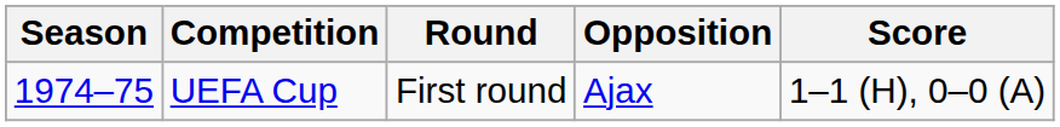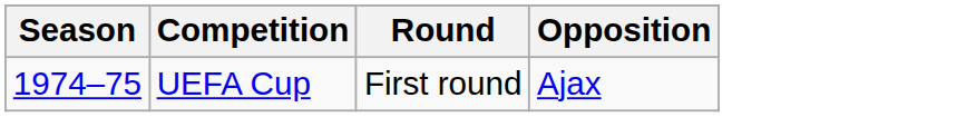- column: Score | 1–1 (H), 0–0 (A)
